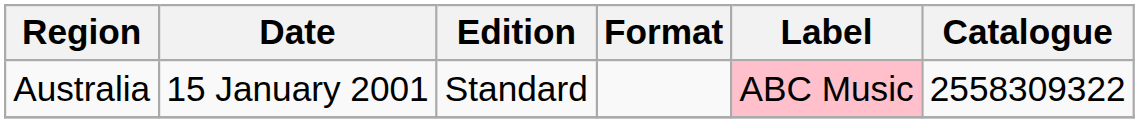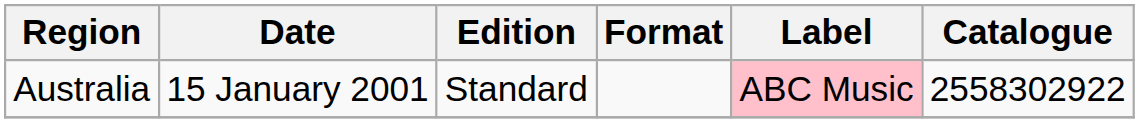Australia | Catalogue: 2558309322 -> 2558302922
